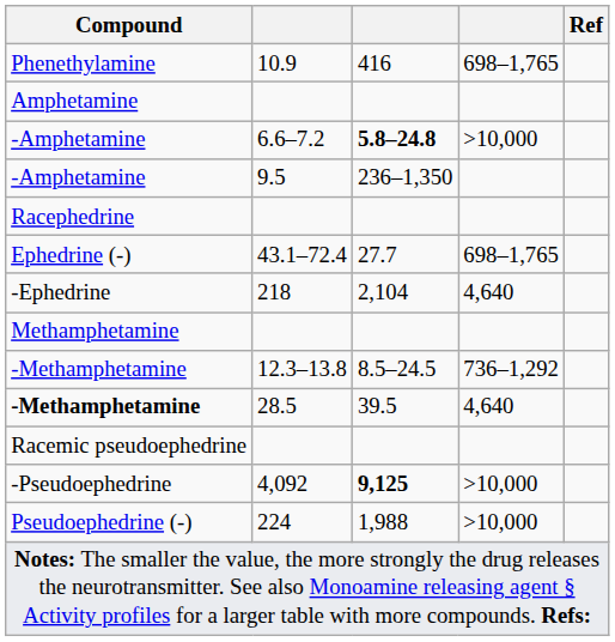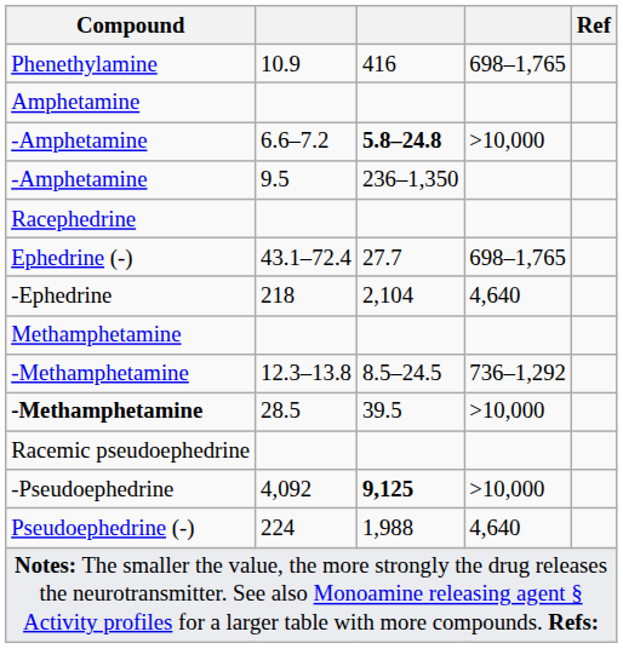-Methamphetamine / 28.5 | column 4: 4,640 -> >10,000
Pseudoephedrine (-) | column 4: >10,000 -> 4,640
